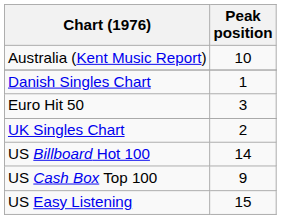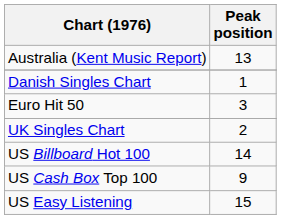Australia (Kent Music Report) | Peak position: 10 -> 13
